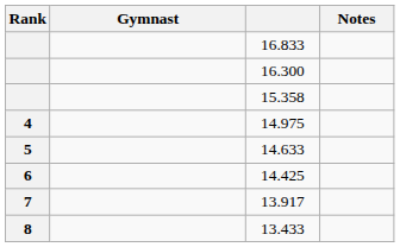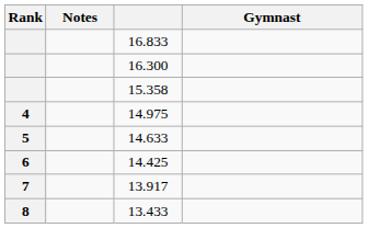columns swapped: Gymnast <-> Notes
